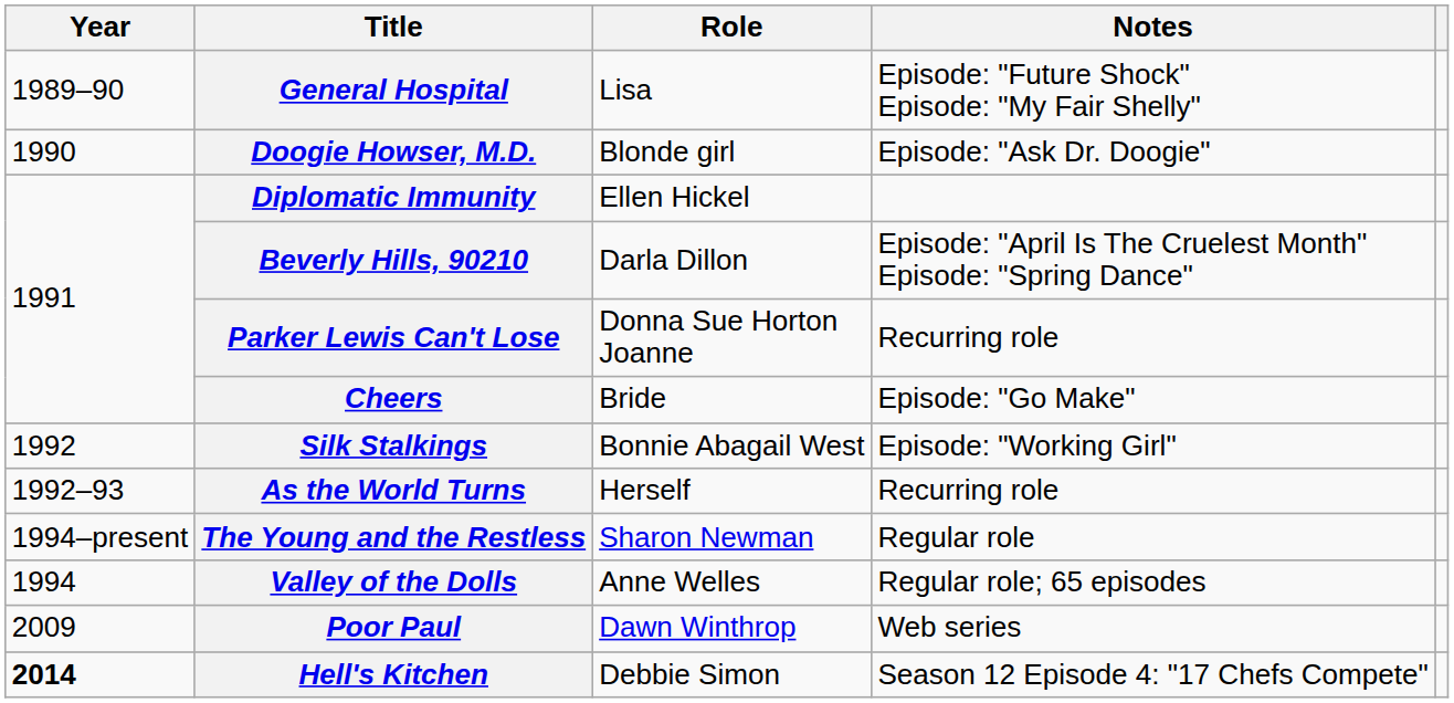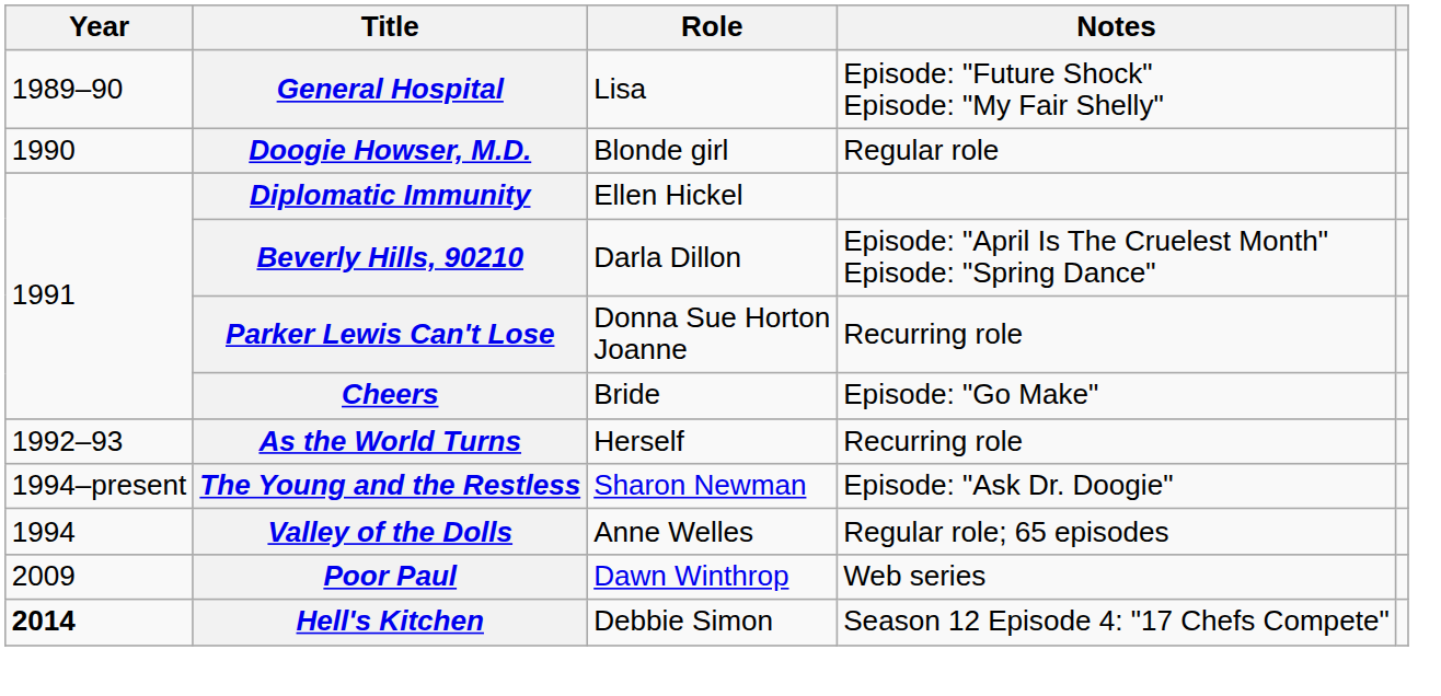Doogie Howser, M.D. | Notes: Episode: "Ask Dr. Doogie" -> Regular role
- row: 1992 | Silk Stalkings | Bonnie Abagail West | Episode: "Working Girl"
The Young and the Restless | Notes: Regular role -> Episode: "Ask Dr. Doogie"
